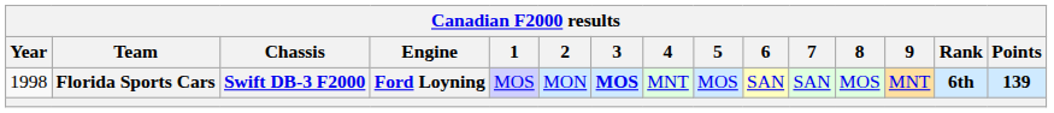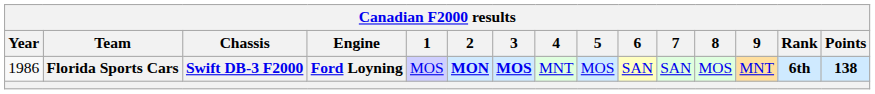Florida Sports Cars | Year: 1998 -> 1986
Florida Sports Cars | 2: normal -> bold
Florida Sports Cars | Points: 139 -> 138
